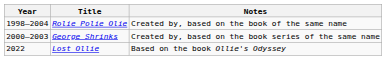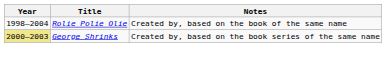George Shrinks | Year: no background -> khaki background
- row: 2022 | Lost Ollie | Based on the book Ollie's Odyssey
